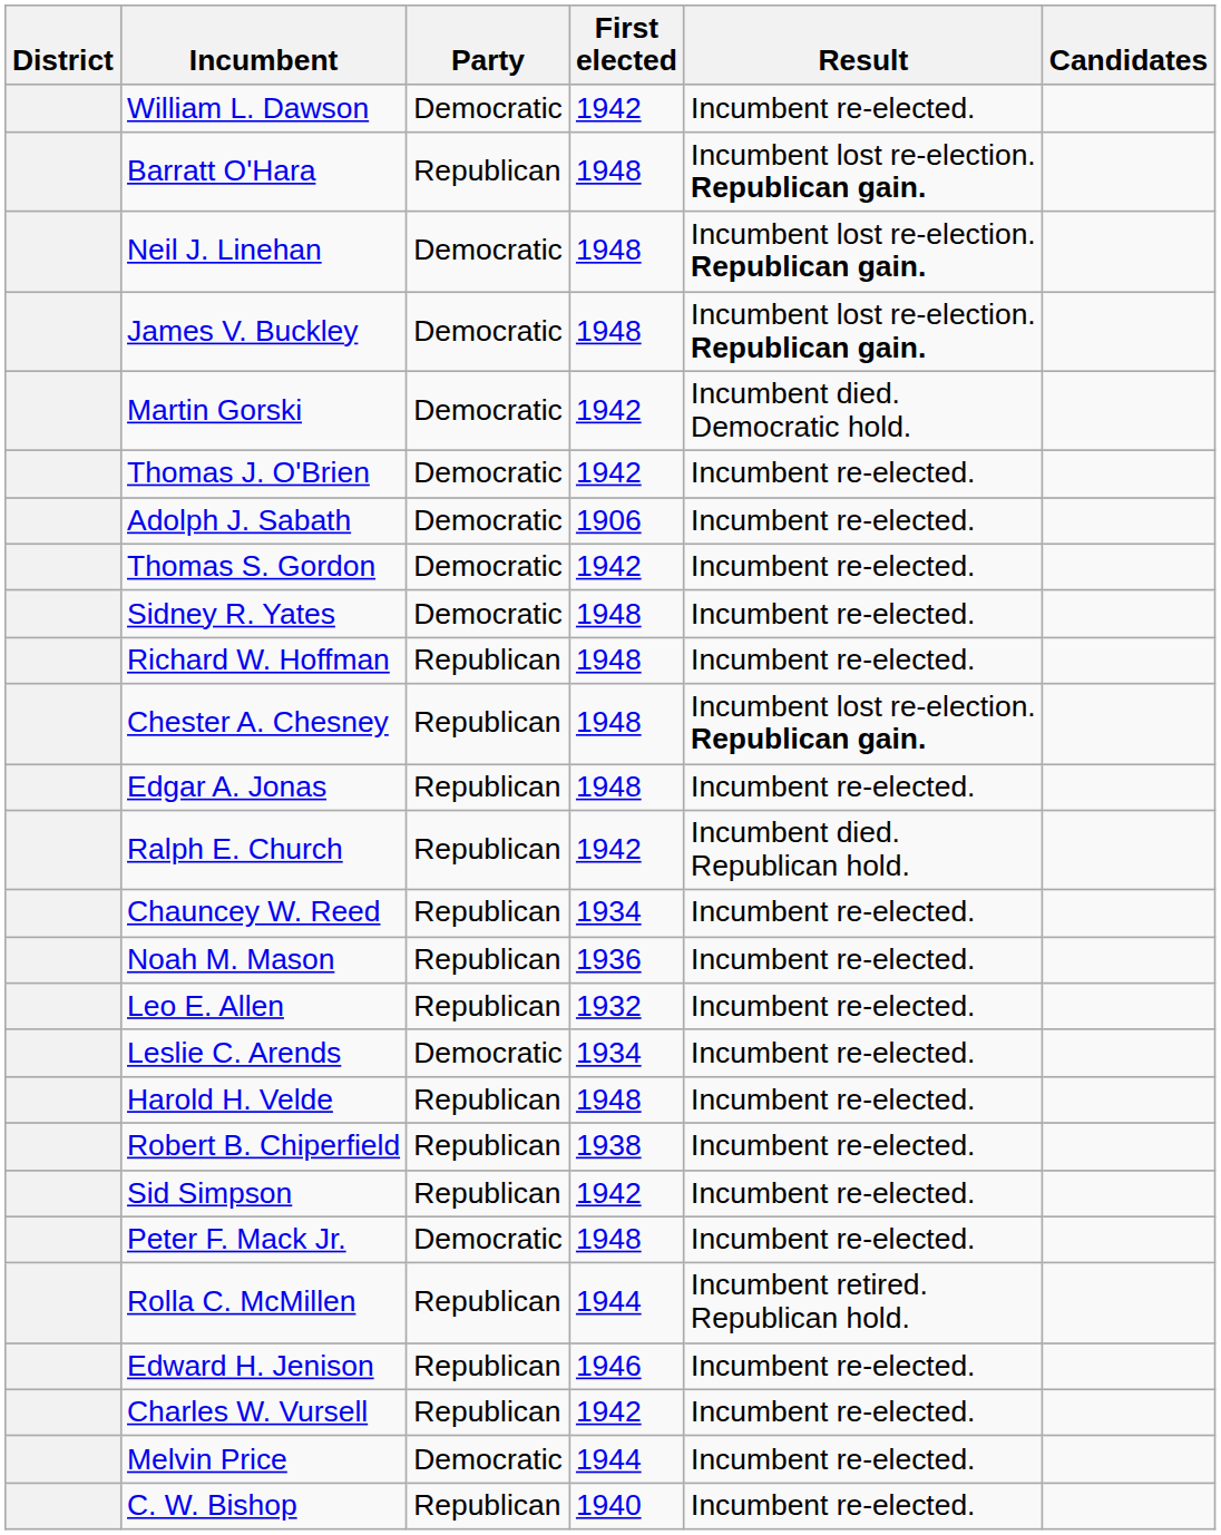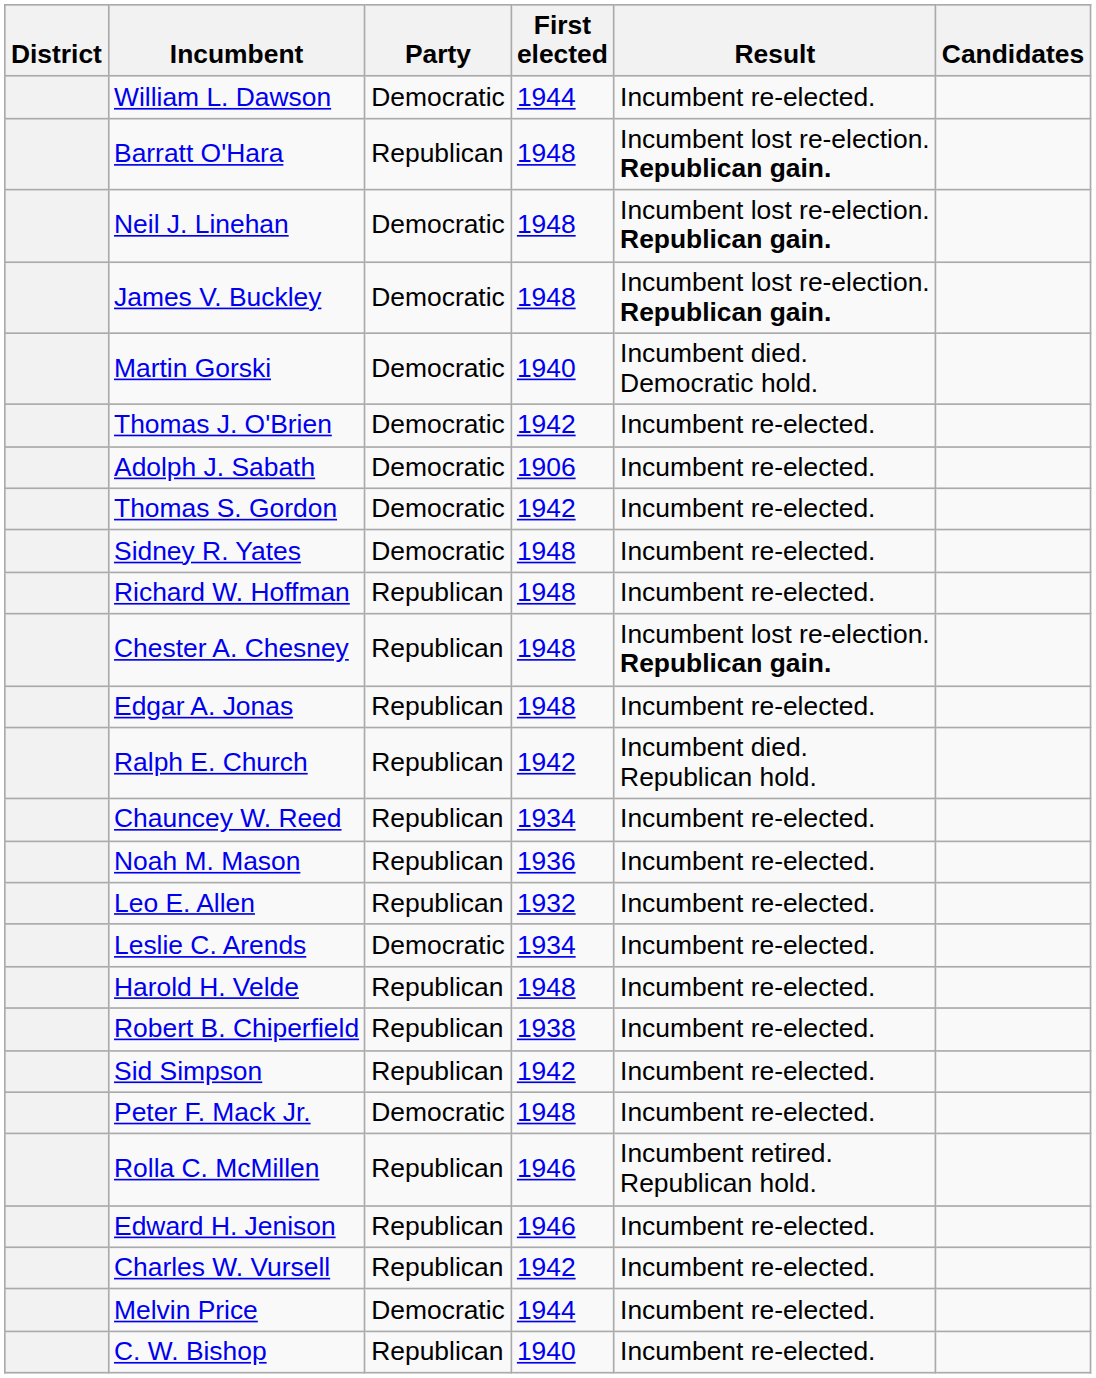William L. Dawson | First elected: 1942 -> 1944
Martin Gorski | First elected: 1942 -> 1940
Rolla C. McMillen | First elected: 1944 -> 1946
